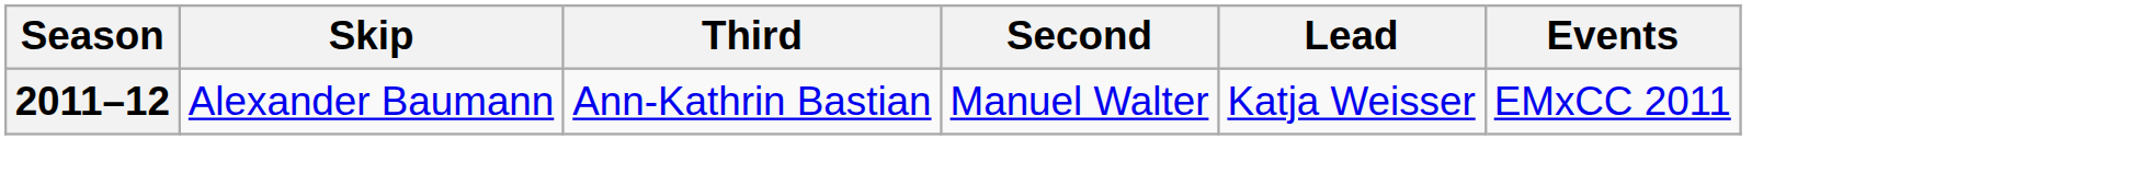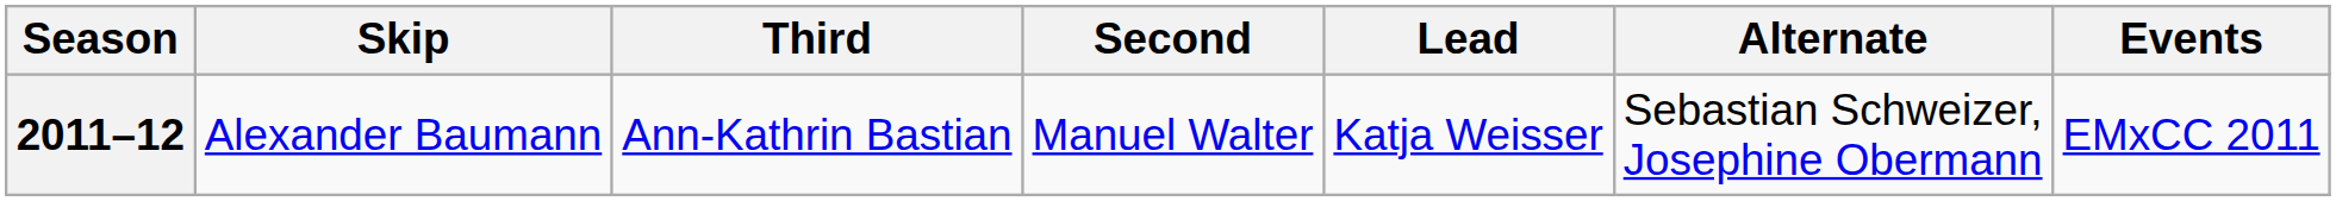+ column: Alternate | Sebastian Schweizer, Josephine Obermann
